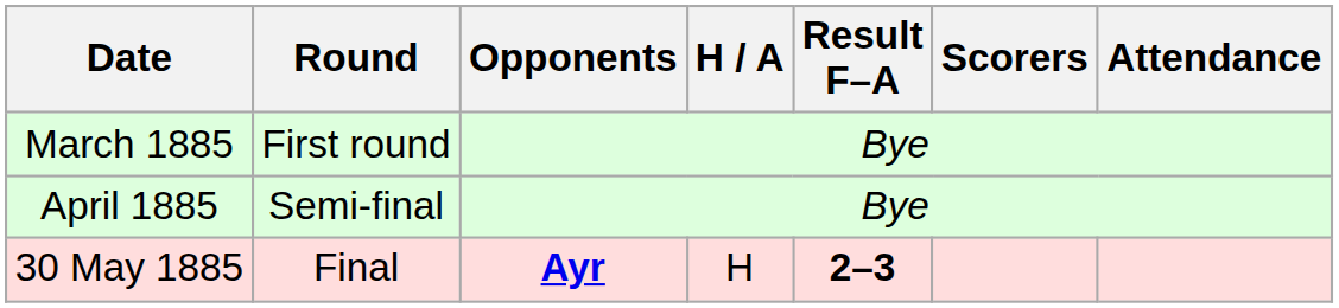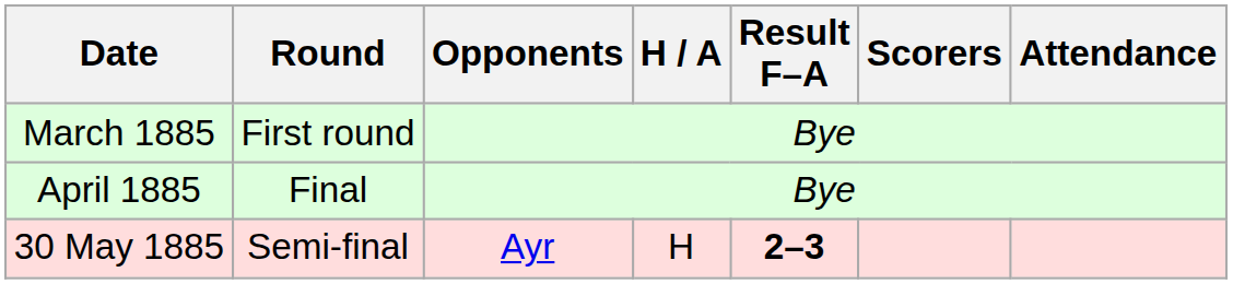April 1885 | Round: Semi-final -> Final
30 May 1885 | Round: Final -> Semi-final
30 May 1885 | Opponents: bold -> normal
